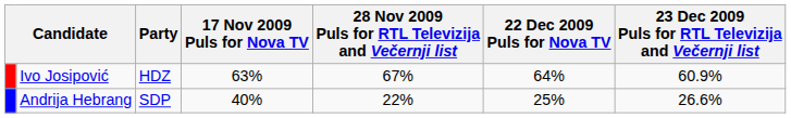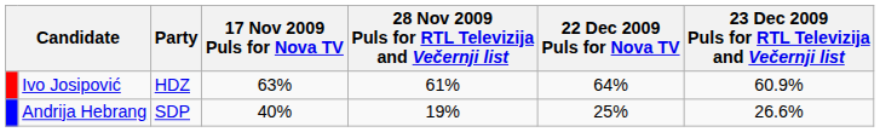Ivo Josipović | 28 Nov 2009 Puls for RTL Televizija and Večernji list: 67% -> 61%
Andrija Hebrang | 28 Nov 2009 Puls for RTL Televizija and Večernji list: 22% -> 19%
